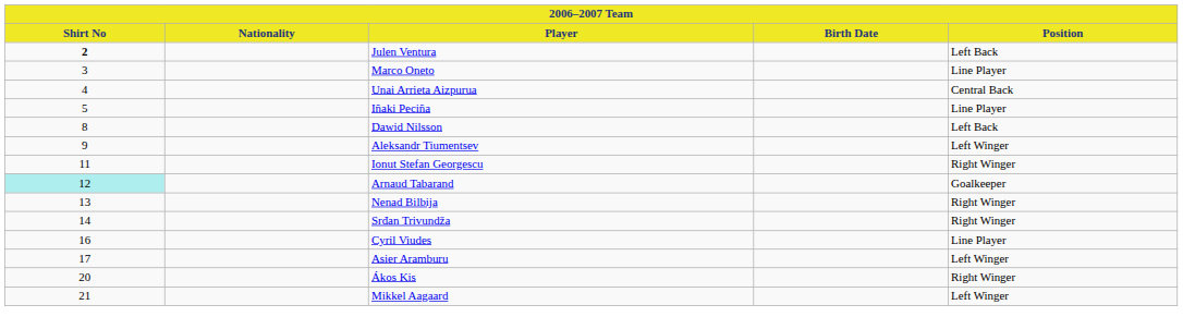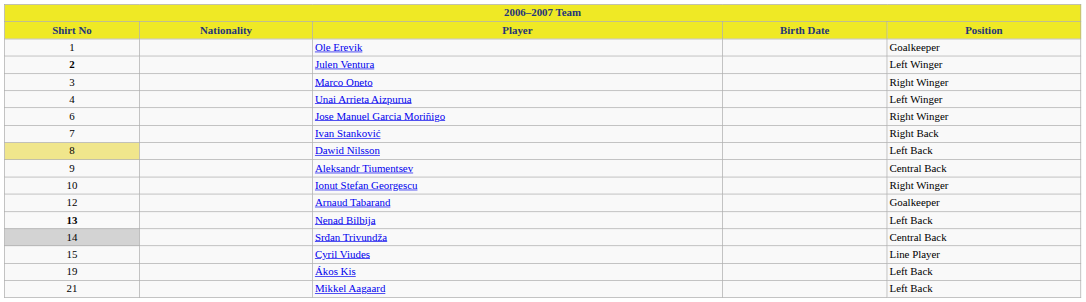+ row: 1 | Ole Erevik | Goalkeeper
Julen Ventura | Position: Left Back -> Left Winger
Marco Oneto | Position: Line Player -> Right Winger
Unai Arrieta Aizpurua | Position: Central Back -> Left Winger
- row: 5 | Iñaki Peciña | Line Player
+ row: 6 | Jose Manuel Garcia Moriñigo | Right Winger
+ row: 7 | Ivan Stanković | Right Back
Dawid Nilsson | Shirt No: no background -> khaki background
Aleksandr Tiumentsev | Position: Left Winger -> Central Back
Ionut Stefan Georgescu | Shirt No: 11 -> 10
Arnaud Tabarand | Shirt No: paleturquoise background -> no background
Nenad Bilbija | Shirt No: normal -> bold
Nenad Bilbija | Position: Right Winger -> Left Back
Srđan Trivundža | Shirt No: no background -> lightgrey background
Srđan Trivundža | Position: Right Winger -> Central Back
Cyril Viudes | Shirt No: 16 -> 15
- row: 17 | Asier Aramburu | Left Winger
Ákos Kis | Shirt No: 20 -> 19
Ákos Kis | Position: Right Winger -> Left Back
Mikkel Aagaard | Position: Left Winger -> Left Back
